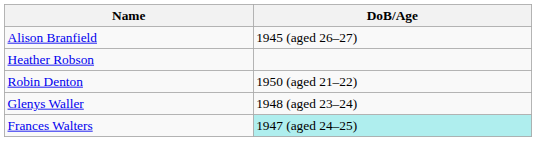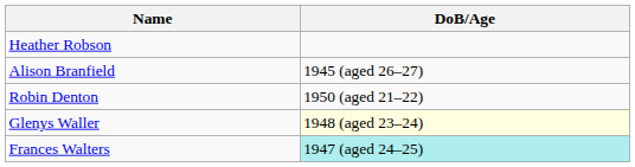rows swapped: Heather Robson <-> Alison Branfield
Glenys Waller | DoB/Age: no background -> lightyellow background
